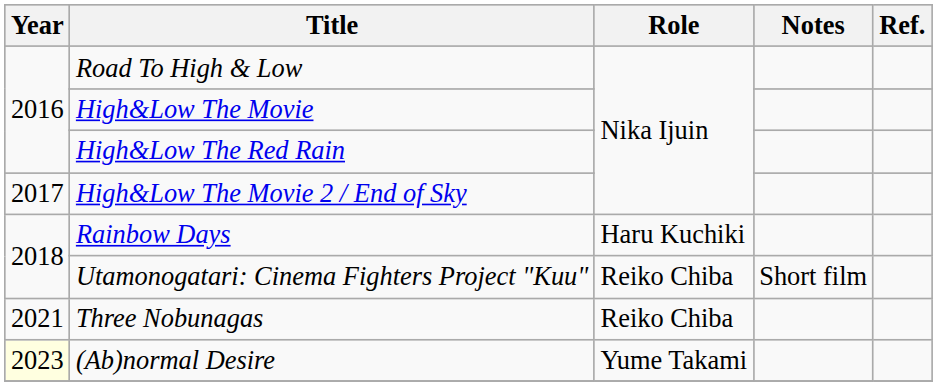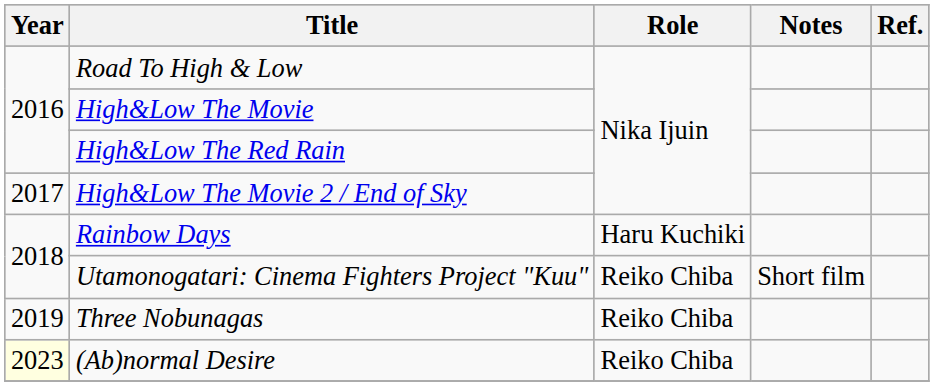Three Nobunagas | Year: 2021 -> 2019
(Ab)normal Desire | Role: Yume Takami -> Reiko Chiba
